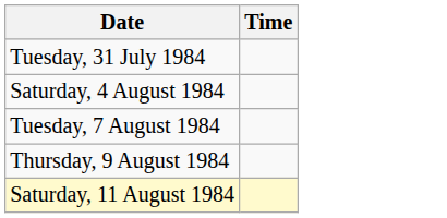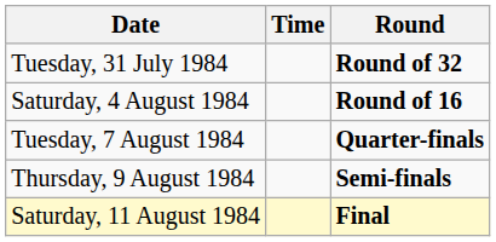+ column: Round | Round of 32 | Round of 16 | Quarter-finals | Semi-finals | Final
